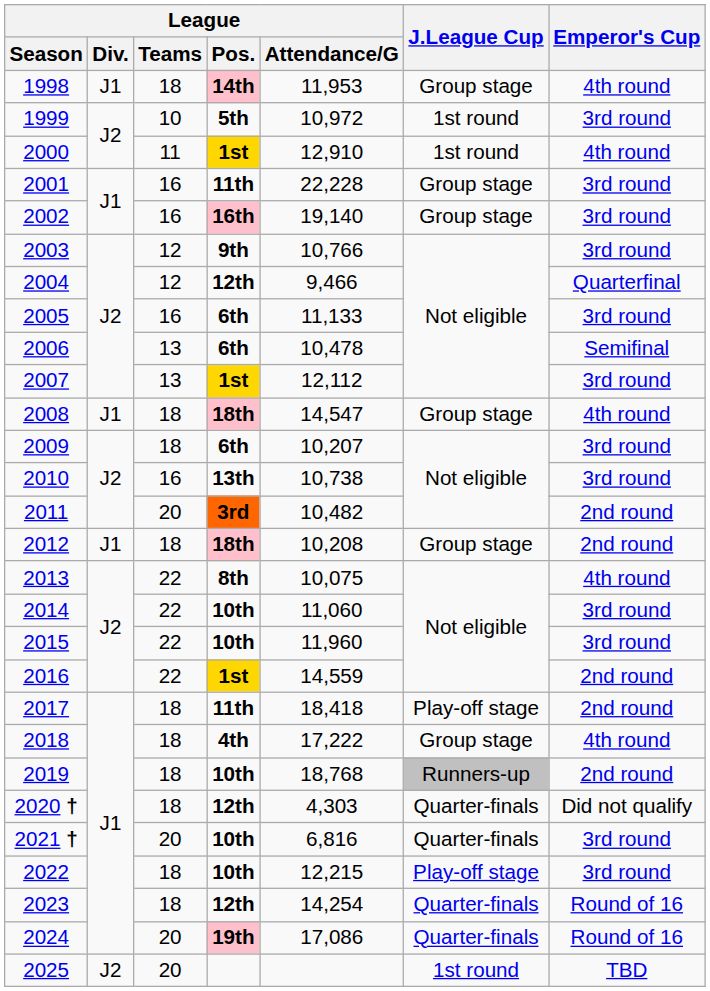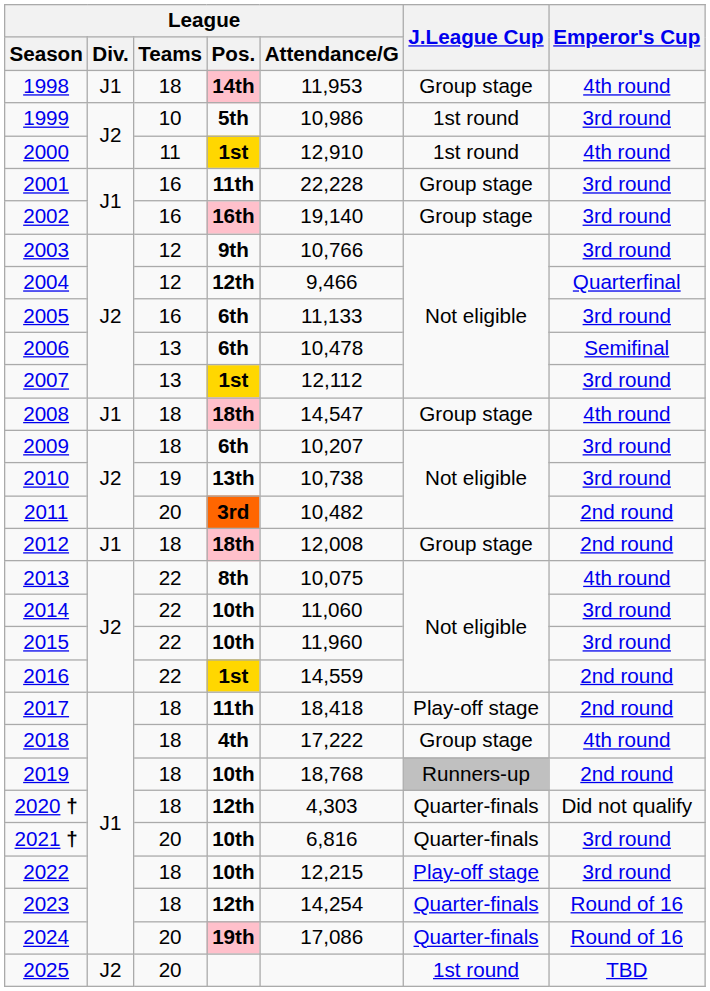1999 | League / Attendance/G: 10,972 -> 10,986
2010 | League / Teams: 16 -> 19
2012 | League / Attendance/G: 10,208 -> 12,008
